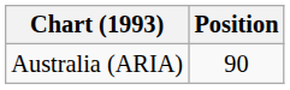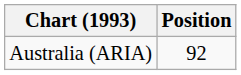Australia (ARIA) | Position: 90 -> 92
